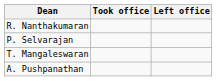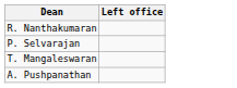- column: Took office
